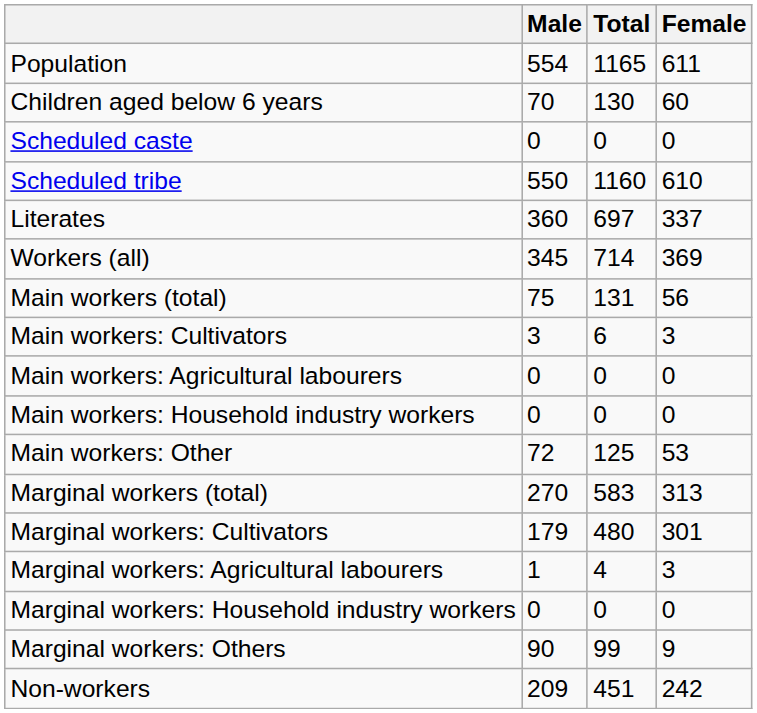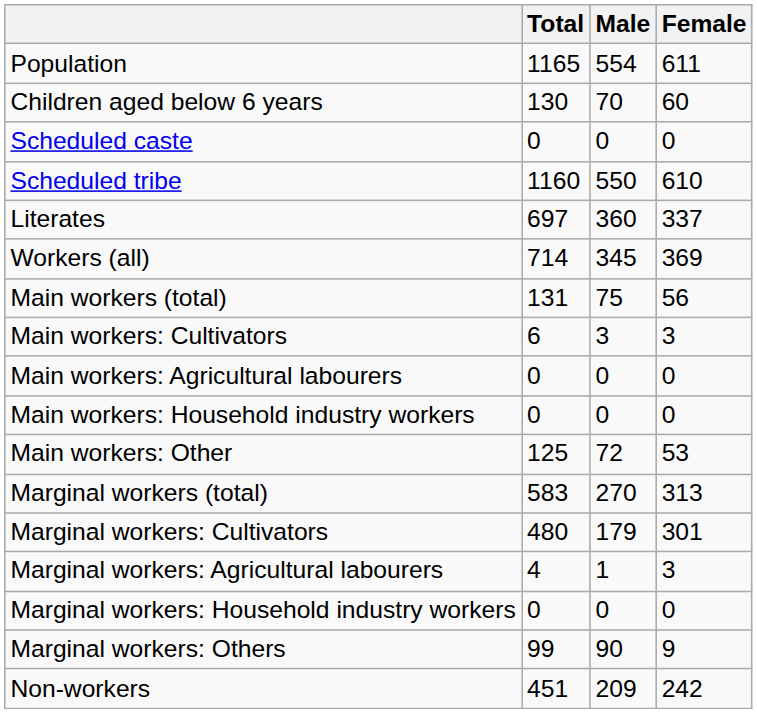columns swapped: Total <-> Male
